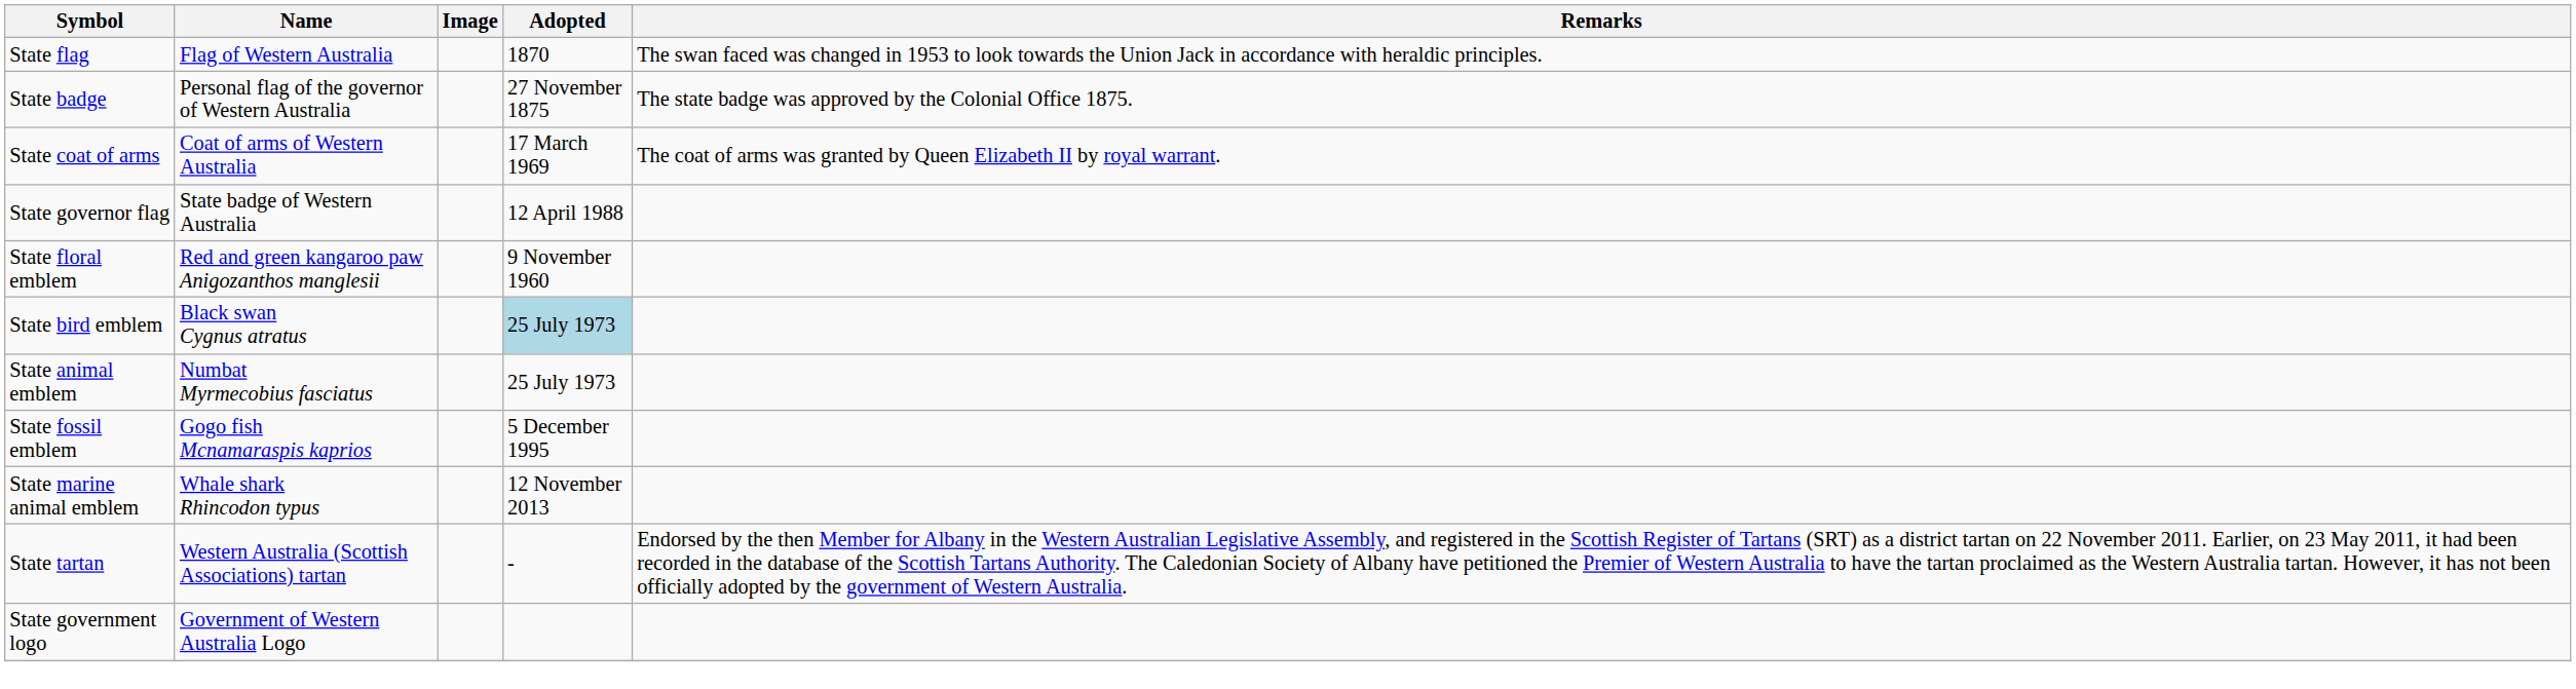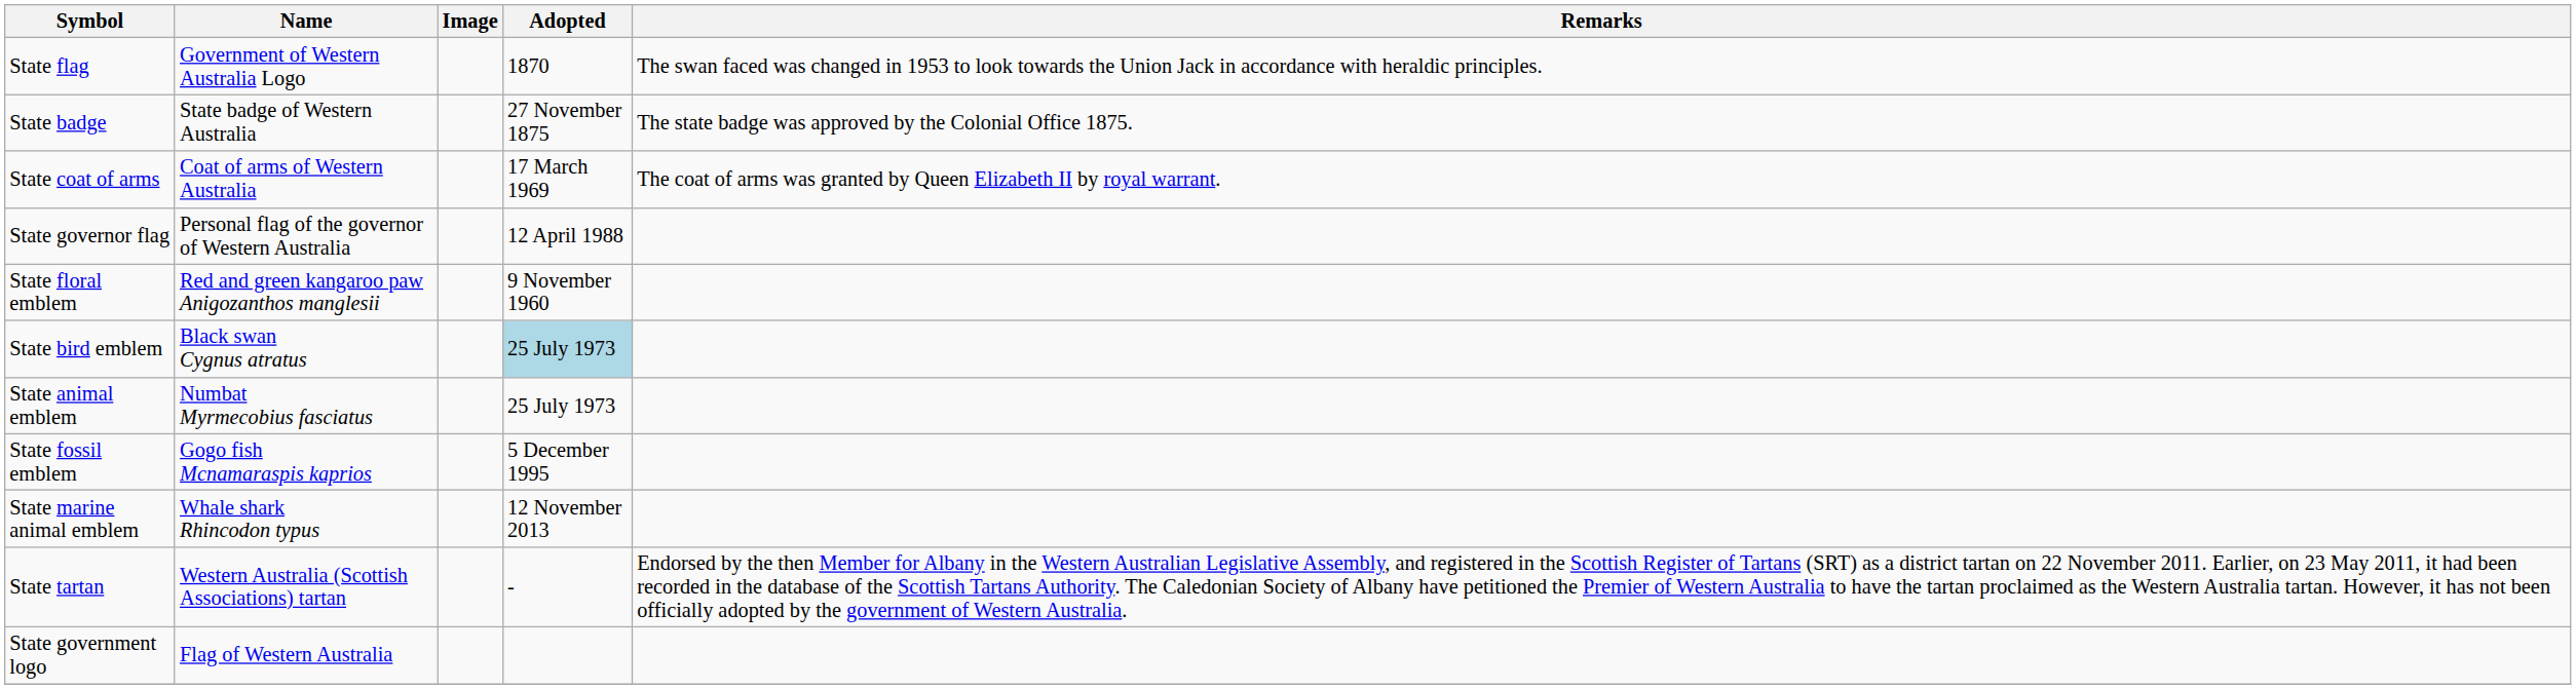State flag | Name: Flag of Western Australia -> Government of Western Australia Logo
State badge | Name: Personal flag of the governor of Western Australia -> State badge of Western Australia
State governor flag | Name: State badge of Western Australia -> Personal flag of the governor of Western Australia
State government logo | Name: Government of Western Australia Logo -> Flag of Western Australia
